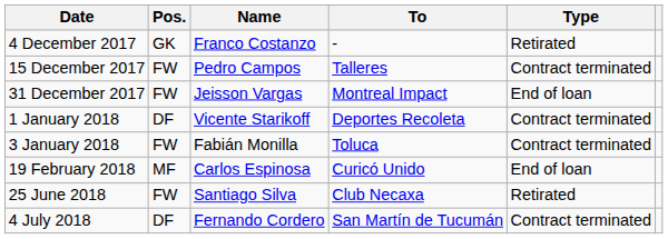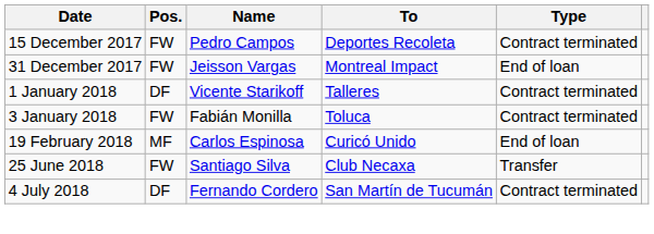- row: 4 December 2017 | GK | Franco Costanzo | - | Retirated
15 December 2017 | To: Talleres -> Deportes Recoleta
1 January 2018 | To: Deportes Recoleta -> Talleres
25 June 2018 | Type: Retirated -> Transfer
